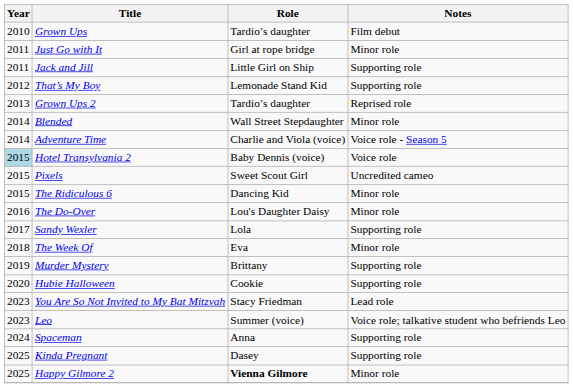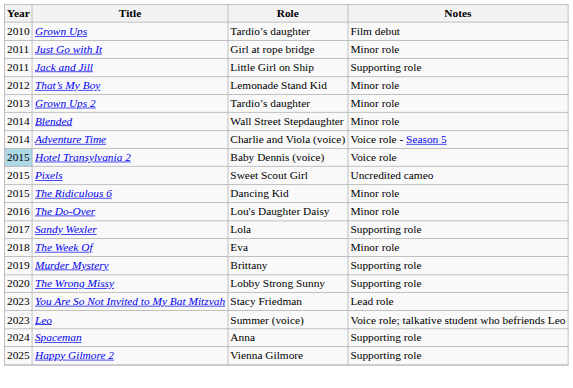That’s My Boy | Notes: Supporting role -> Minor role
Grown Ups 2 | Notes: Reprised role -> Minor role
+ row: 2020 | The Wrong Missy | Lobby Strong Sunny | Supporting role
- row: 2020 | Hubie Halloween | Cookie | Supporting role
- row: 2025 | Kinda Pregnant | Dasey | Supporting role
Happy Gilmore 2 | Role: bold -> normal
Happy Gilmore 2 | Notes: Minor role -> Supporting role
